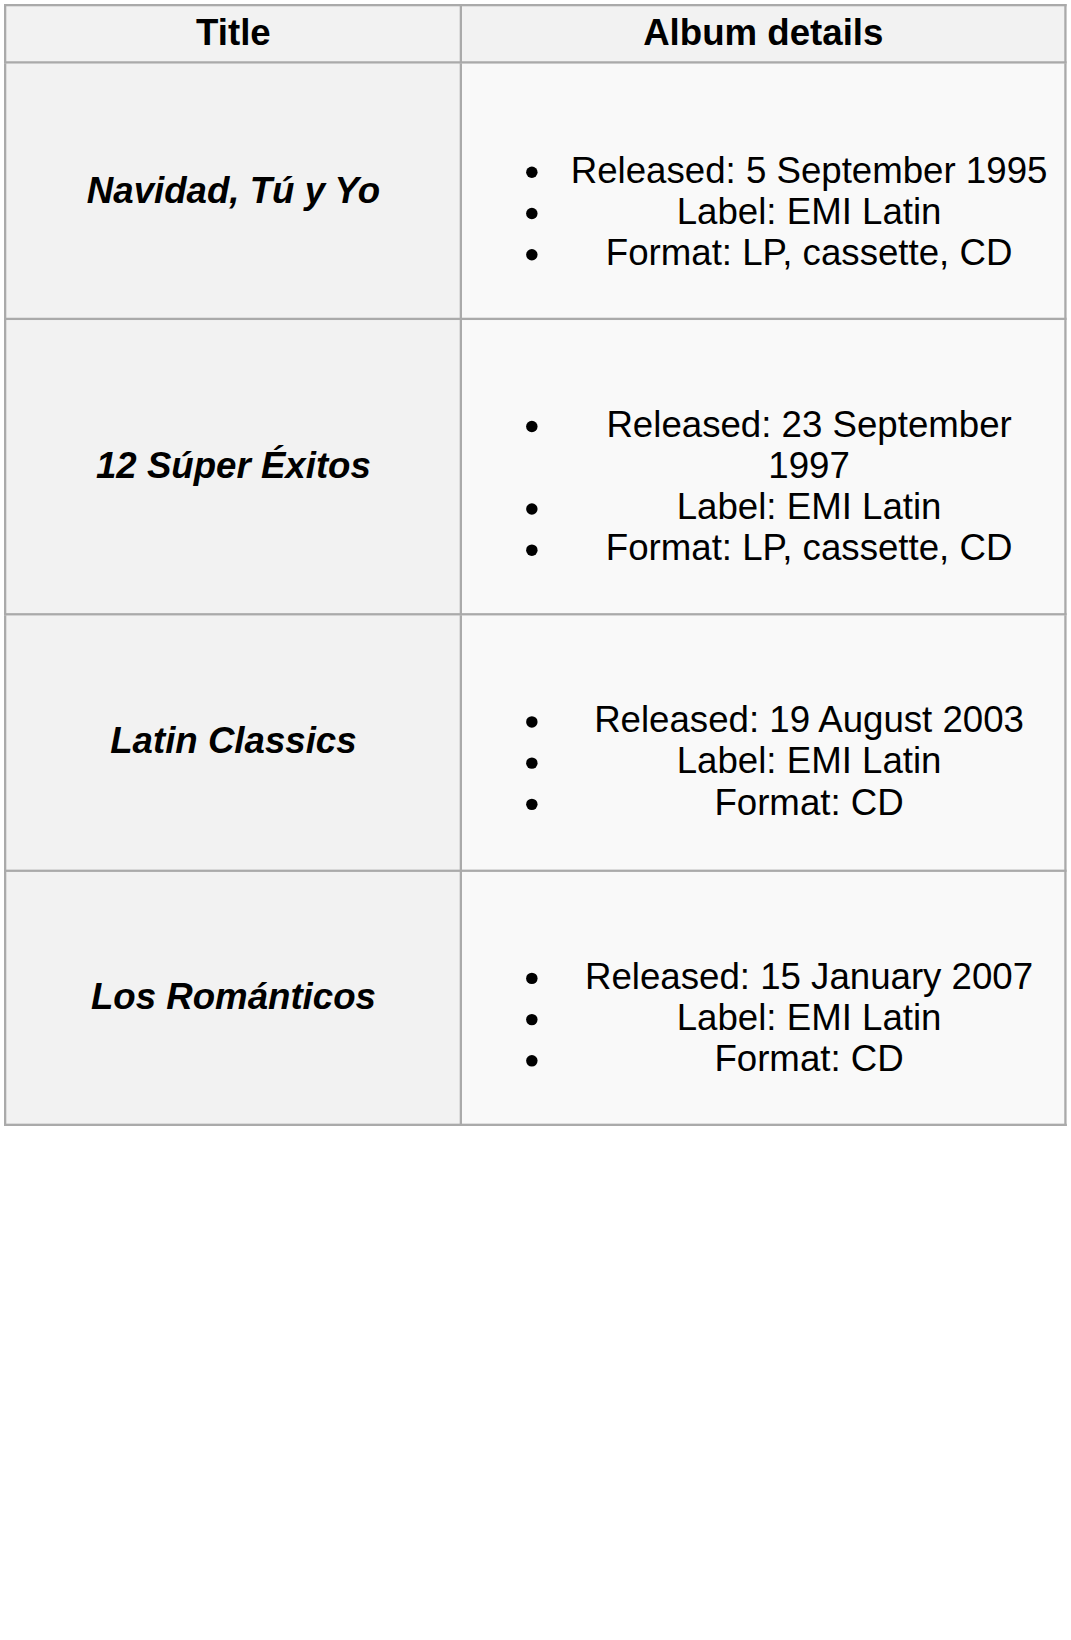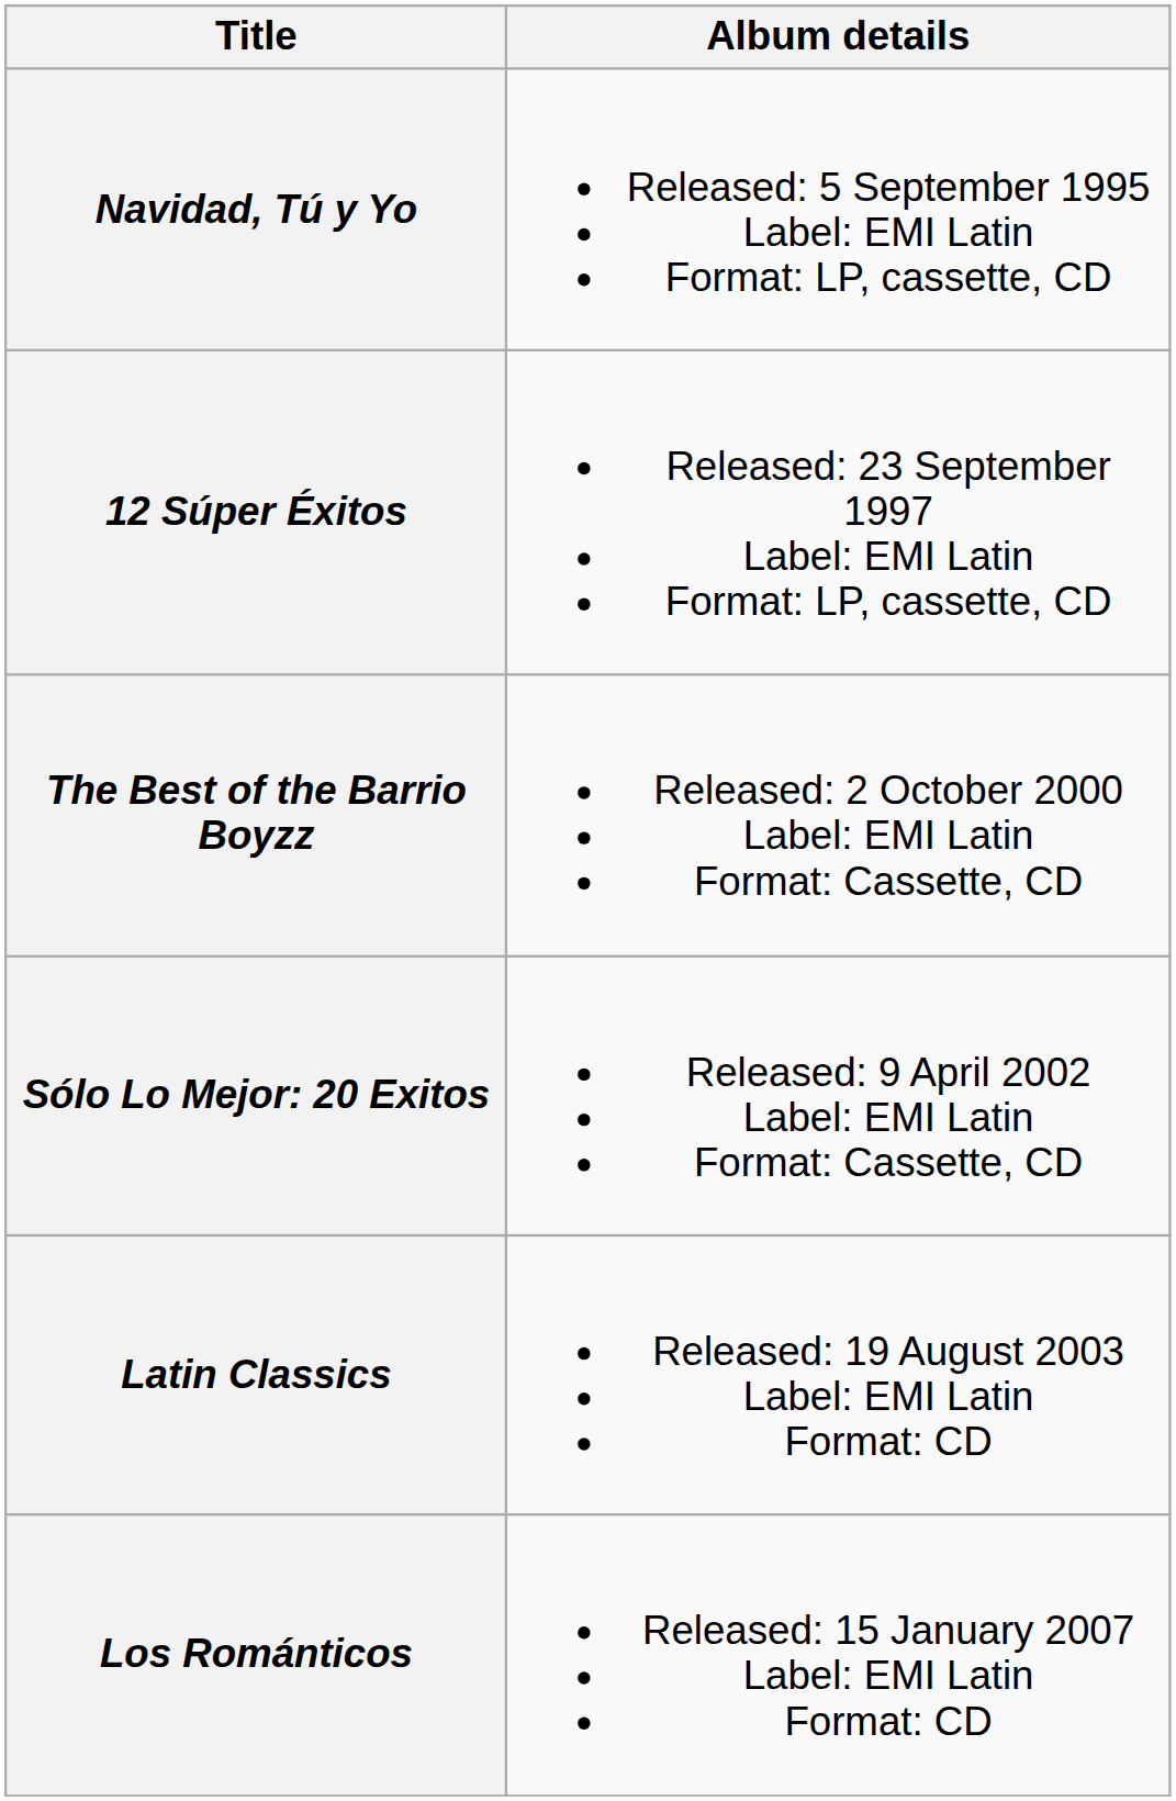+ row: The Best of the Barrio Boyzz | Released: 2 October 2000 Label: EMI Latin Format: Cassette, CD
+ row: Sólo Lo Mejor: 20 Exitos | Released: 9 April 2002 Label: EMI Latin Format: Cassette, CD
